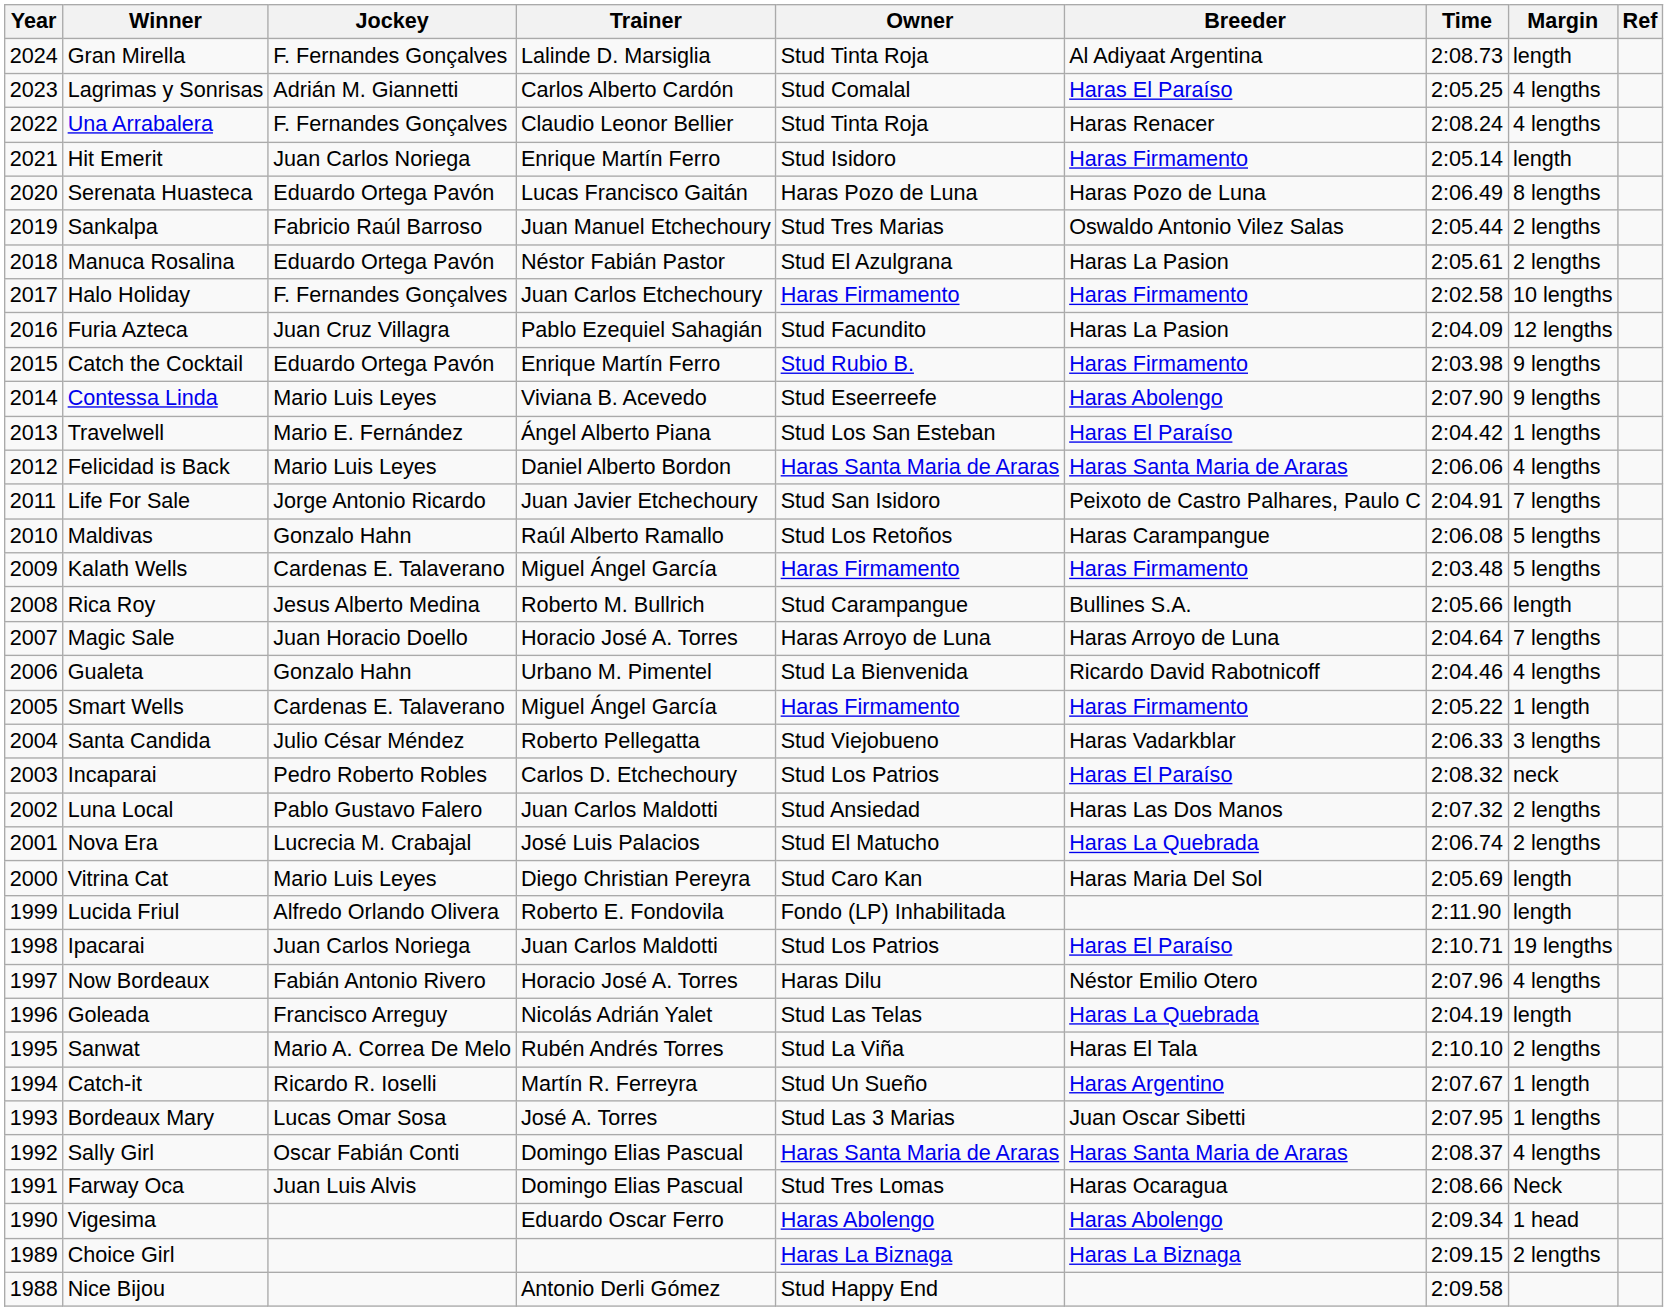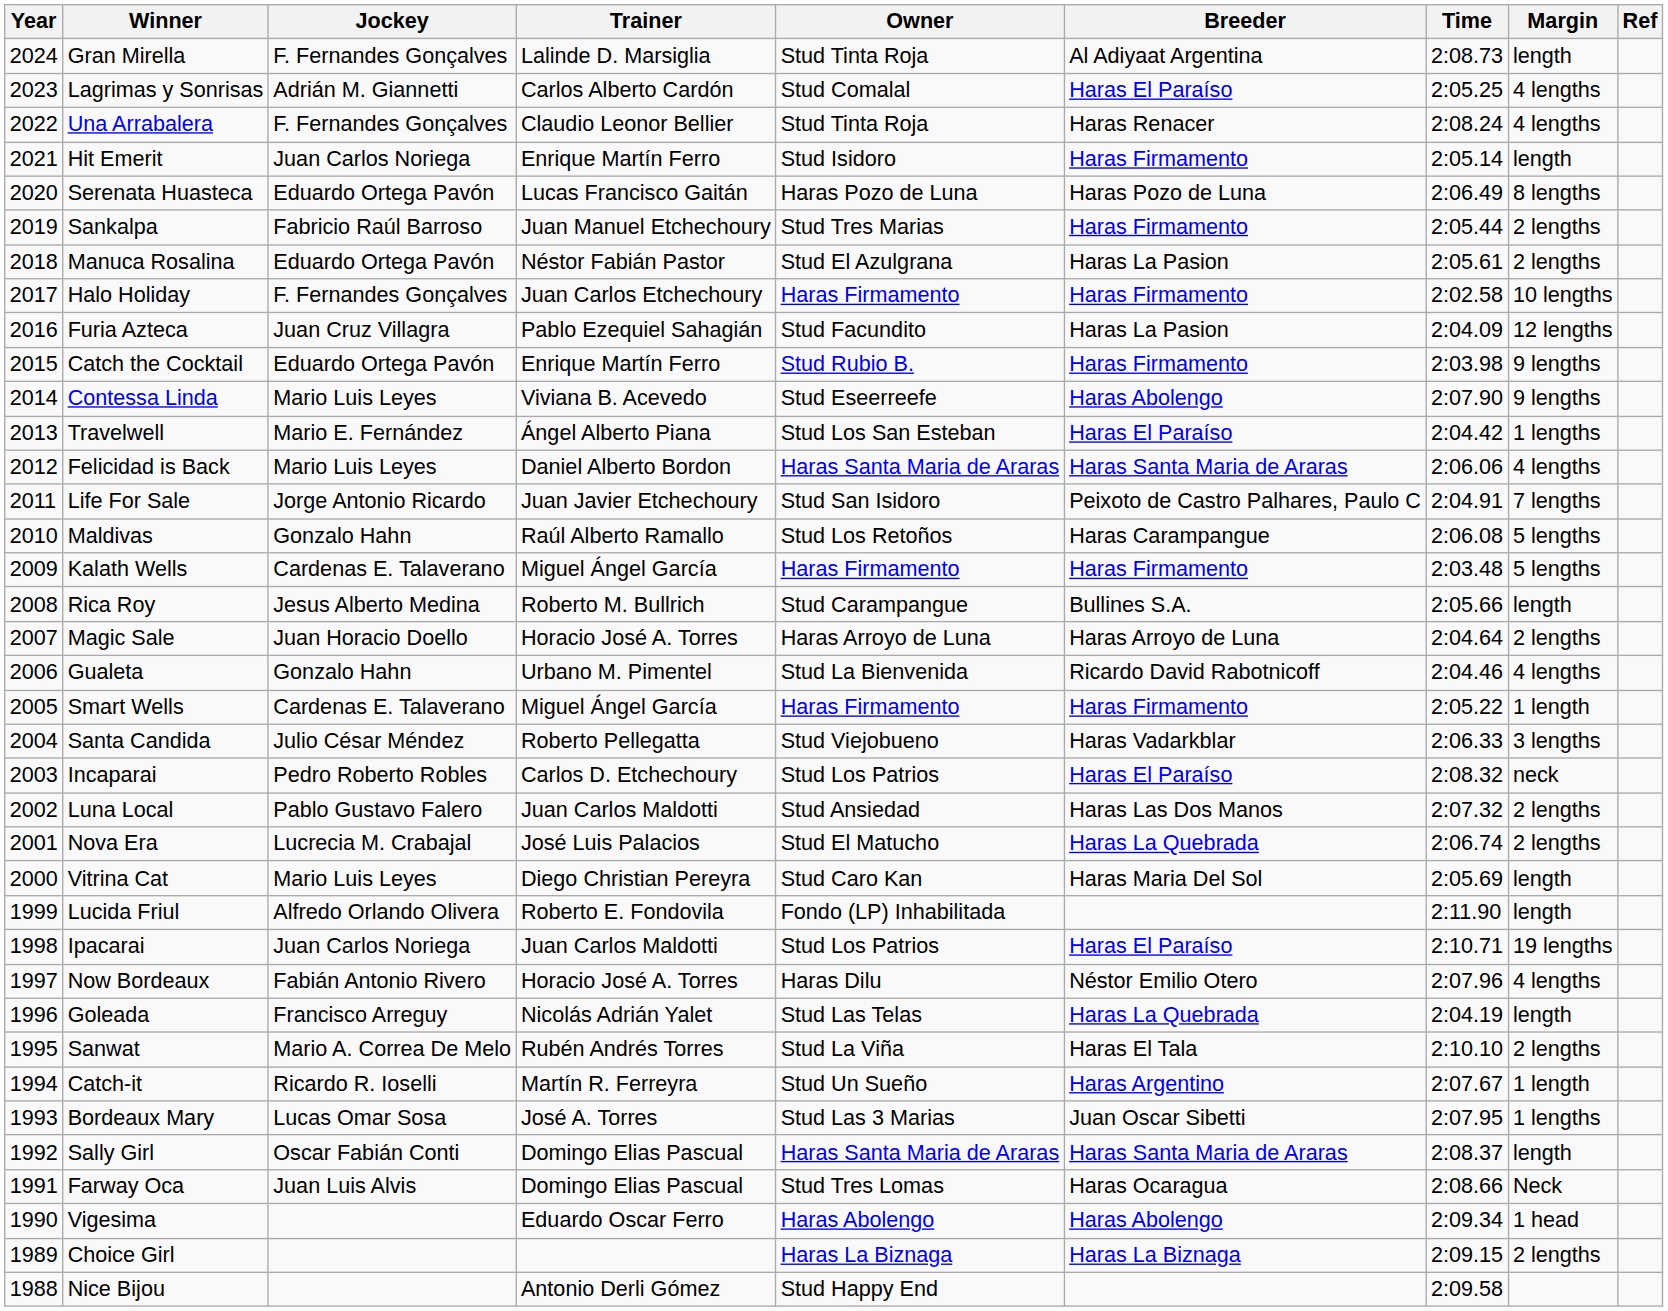Sankalpa | Breeder: Oswaldo Antonio Vilez Salas -> Haras Firmamento
Magic Sale | Margin: 7 lengths -> 2 lengths
Sally Girl | Margin: 4 lengths -> length
